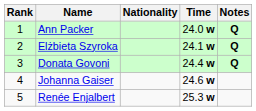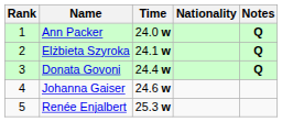columns swapped: Nationality <-> Time
